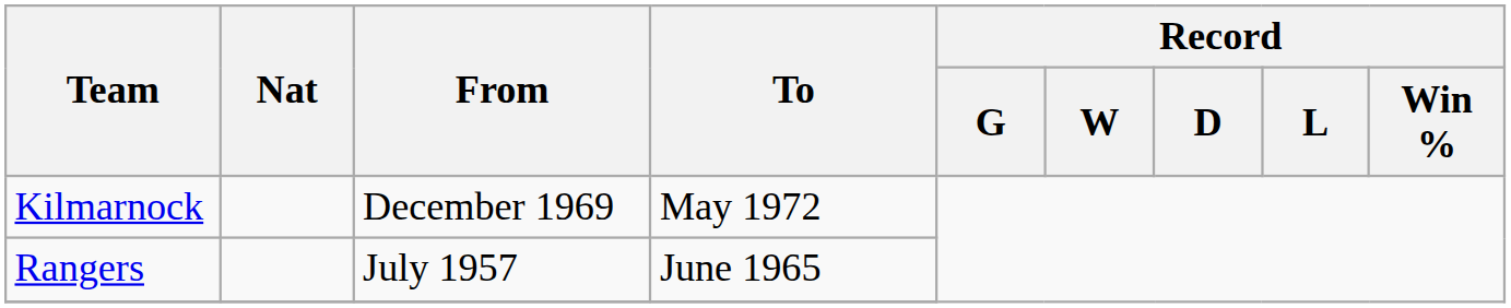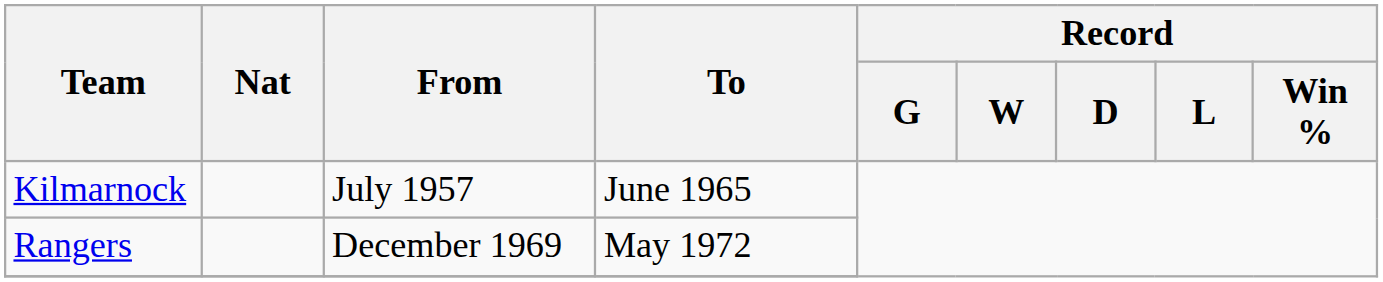Kilmarnock | From: December 1969 -> July 1957
Kilmarnock | To: May 1972 -> June 1965
Rangers | From: July 1957 -> December 1969
Rangers | To: June 1965 -> May 1972
